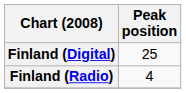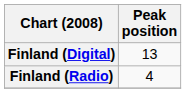Finland (Digital) | Peak position: 25 -> 13
